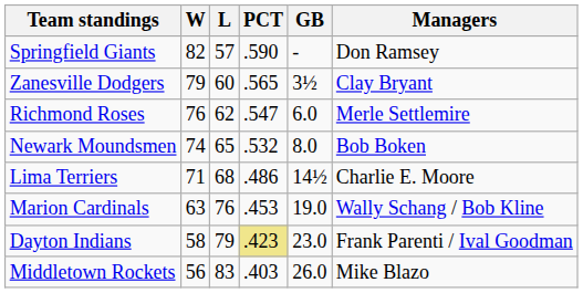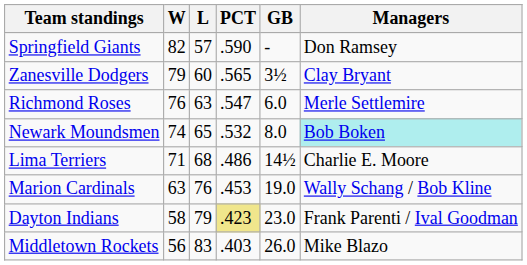Richmond Roses | L: 62 -> 63
Newark Moundsmen | Managers: no background -> paleturquoise background
